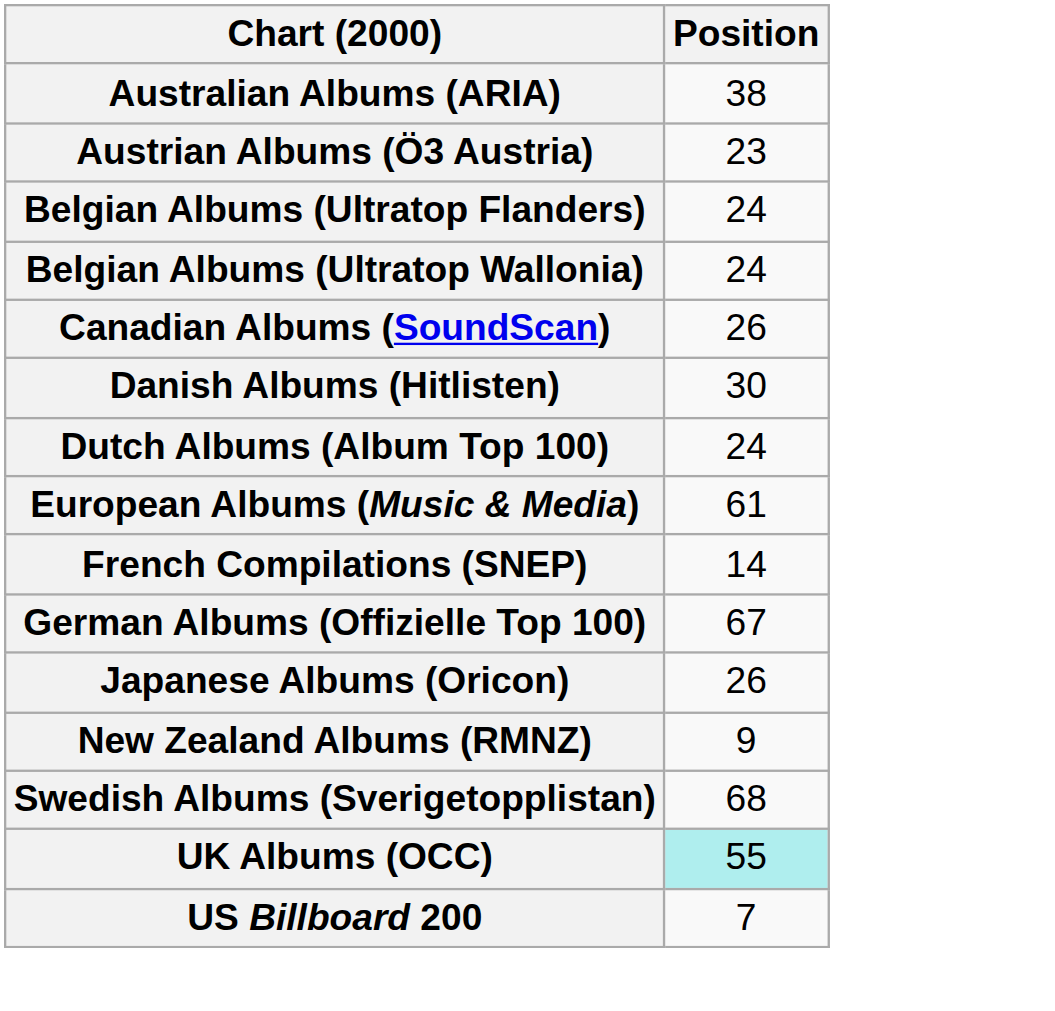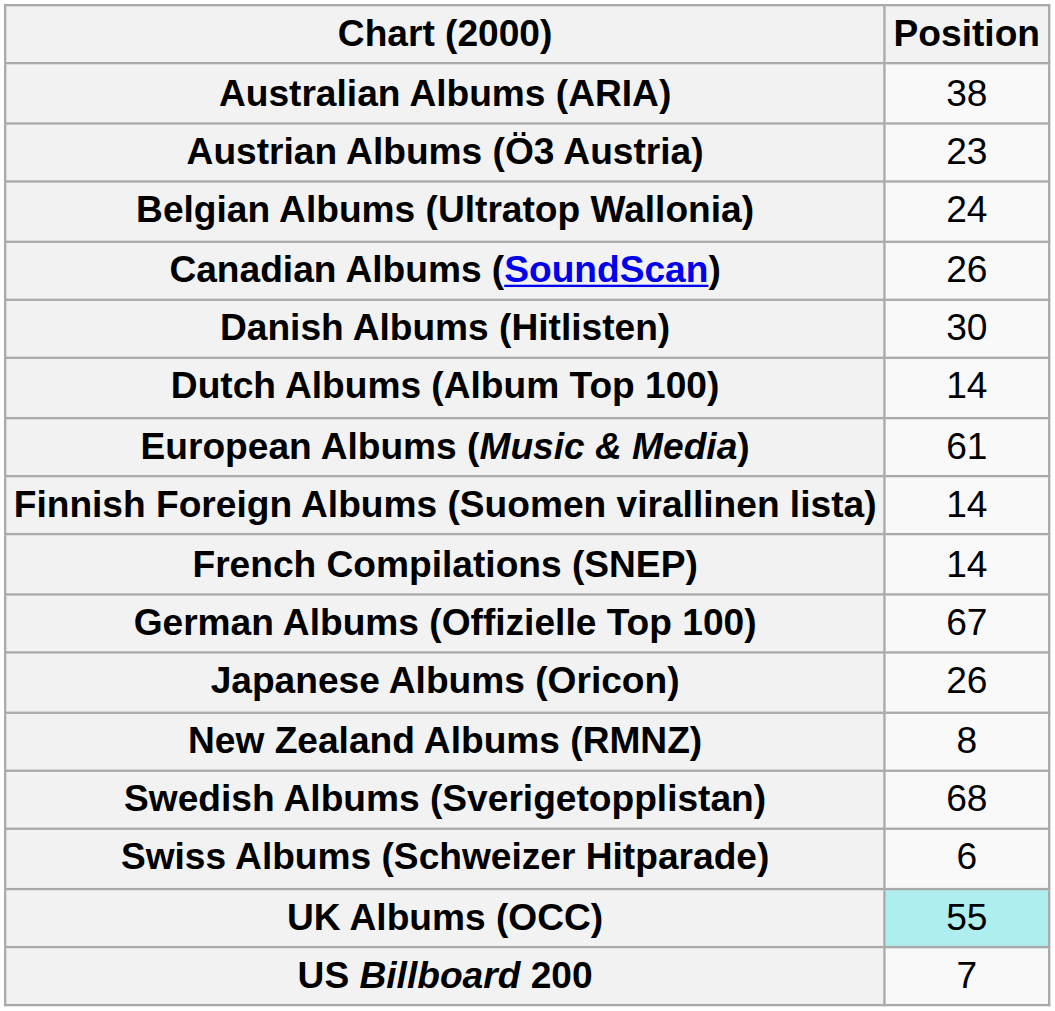- row: Belgian Albums (Ultratop Flanders) | 24
Dutch Albums (Album Top 100) | Position: 24 -> 14
+ row: Finnish Foreign Albums (Suomen virallinen lista) | 14
New Zealand Albums (RMNZ) | Position: 9 -> 8
+ row: Swiss Albums (Schweizer Hitparade) | 6
